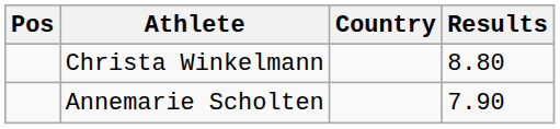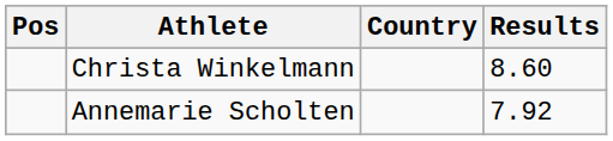Christa Winkelmann | Results: 8.80 -> 8.60
Annemarie Scholten | Results: 7.90 -> 7.92
